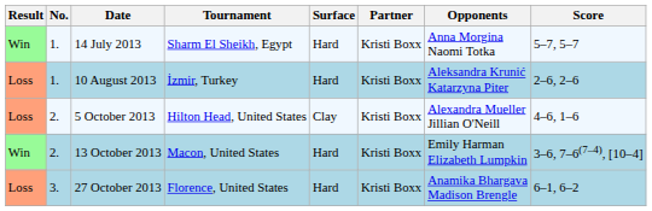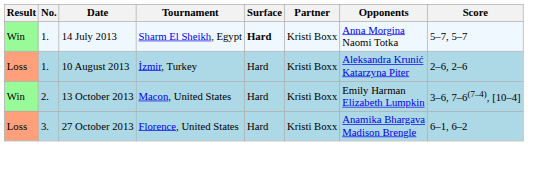14 July 2013 | Surface: normal -> bold
- row: Loss | 2. | 5 October 2013 | Hilton Head, United States | Clay | Kristi Boxx | Alexandra Mueller Jillian O'Neill | 4–6, 1–6
